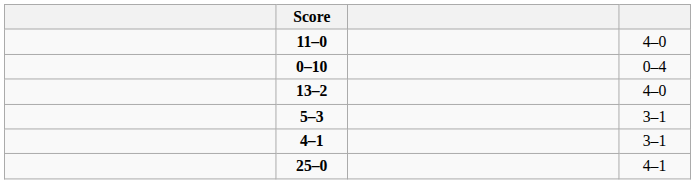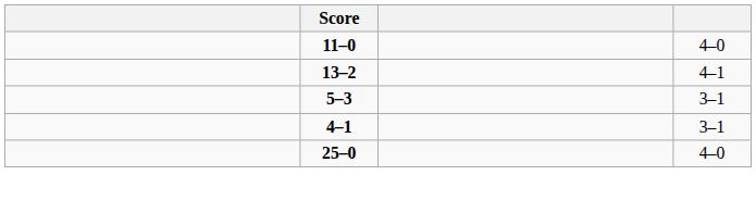- row: 0–10 | 0–4
13–2 | column 4: 4–0 -> 4–1
25–0 | column 4: 4–1 -> 4–0
